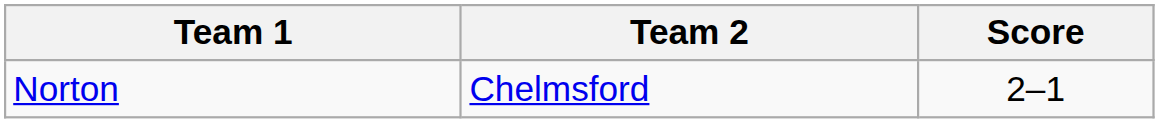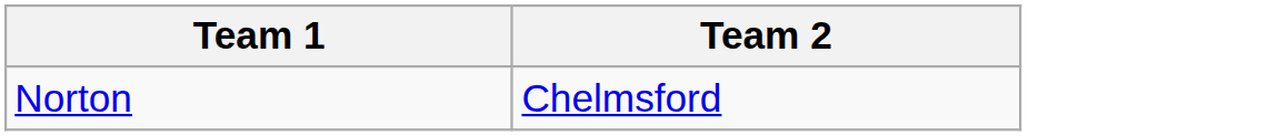- column: Score | 2–1
